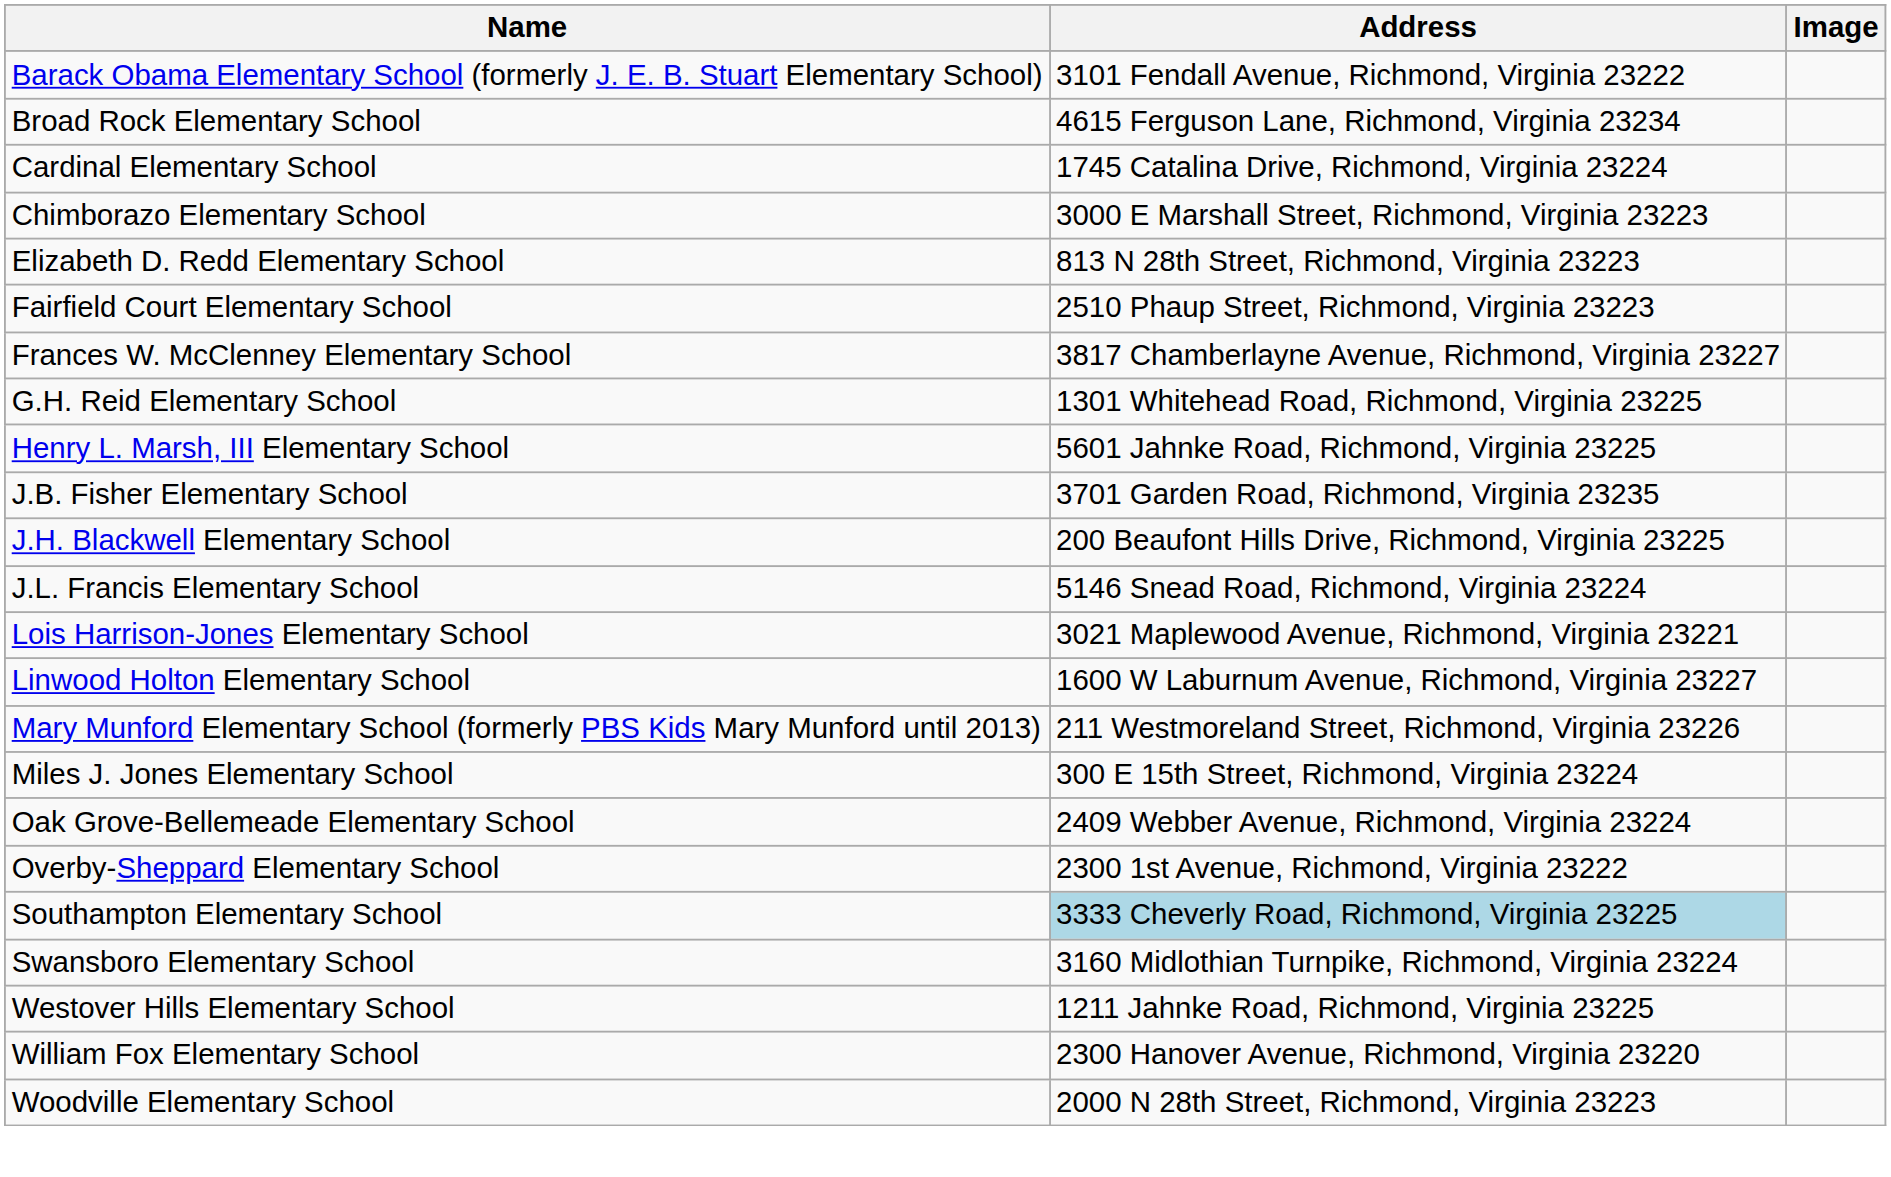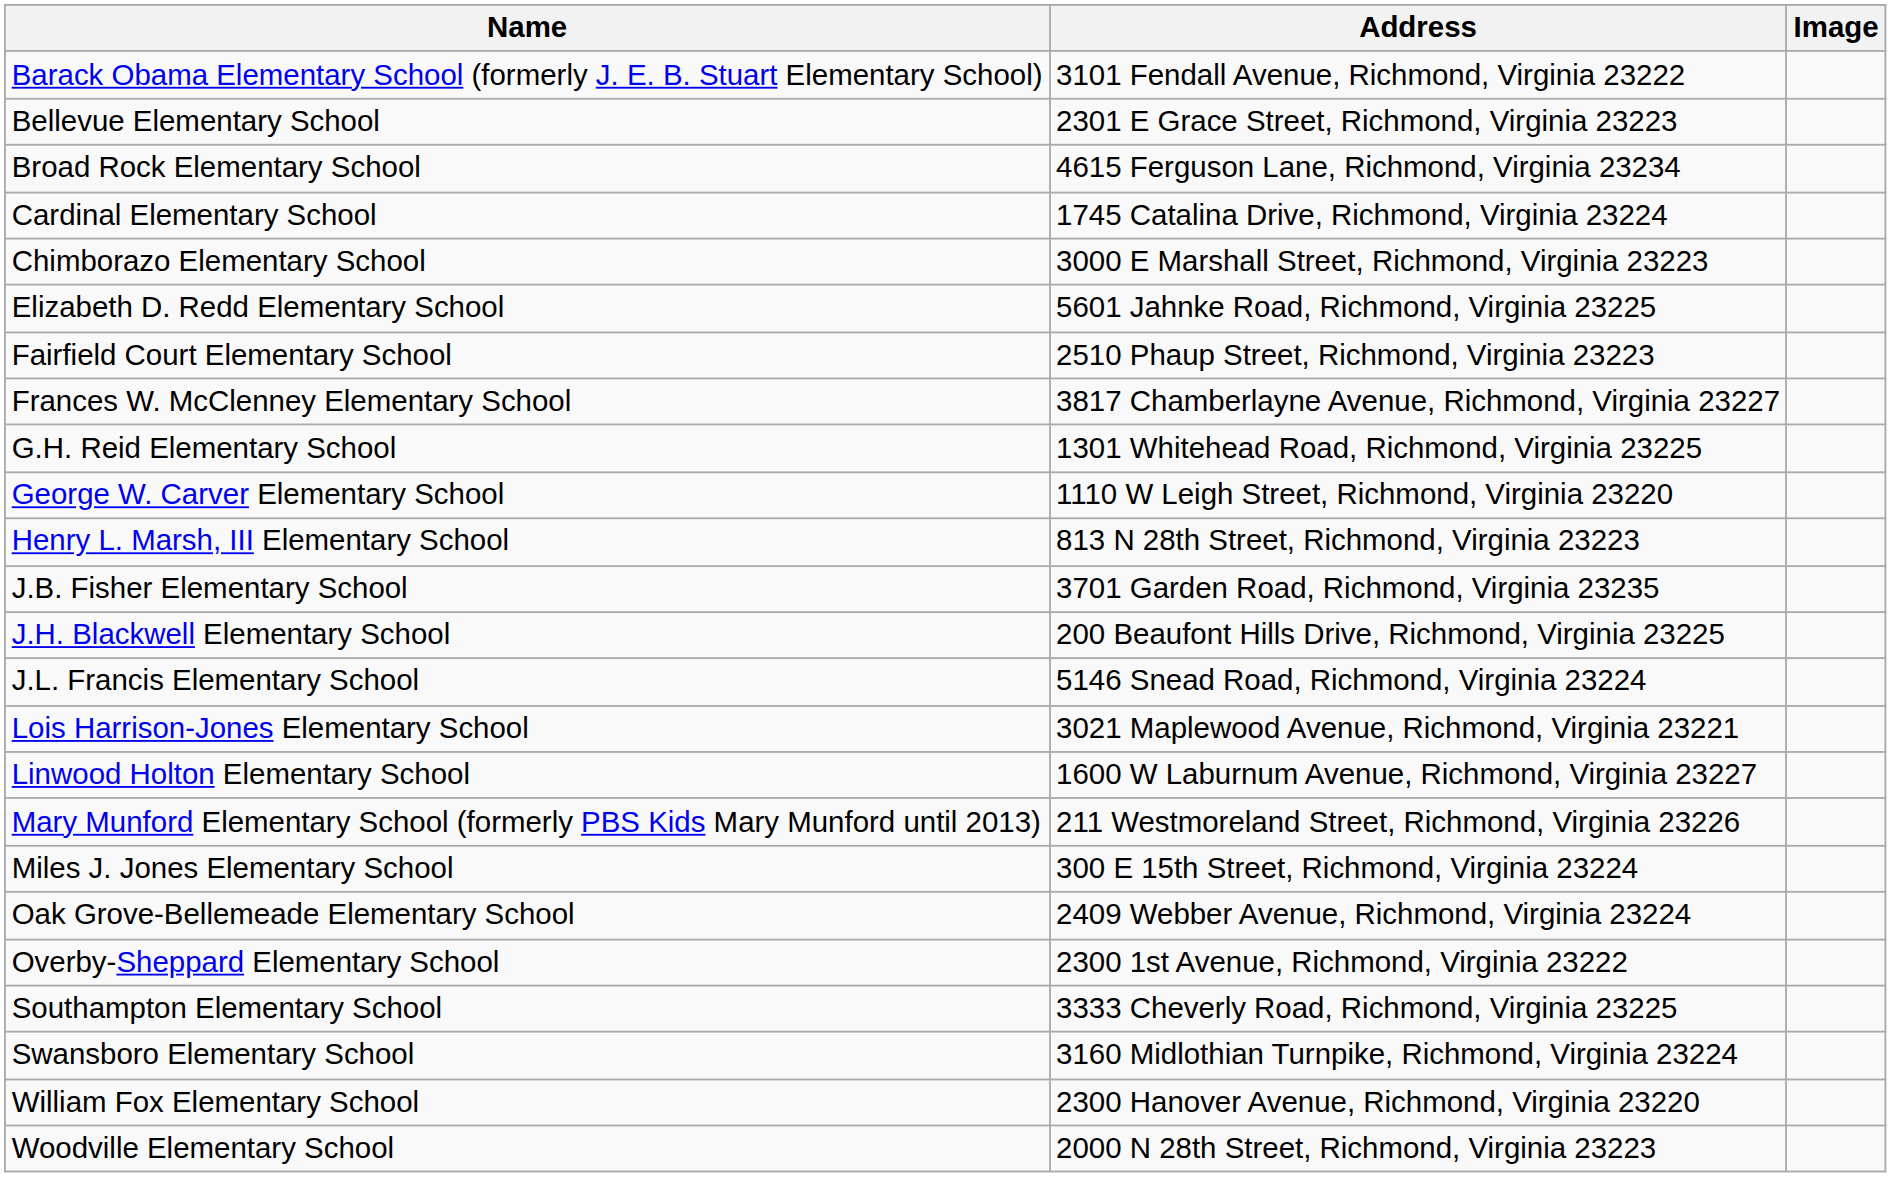+ row: Bellevue Elementary School | 2301 E Grace Street, Richmond, Virginia 23223
Elizabeth D. Redd Elementary School | Address: 813 N 28th Street, Richmond, Virginia 23223 -> 5601 Jahnke Road, Richmond, Virginia 23225
+ row: George W. Carver Elementary School | 1110 W Leigh Street, Richmond, Virginia 23220
Henry L. Marsh, III Elementary School | Address: 5601 Jahnke Road, Richmond, Virginia 23225 -> 813 N 28th Street, Richmond, Virginia 23223
Southampton Elementary School | Address: lightblue background -> no background
- row: Westover Hills Elementary School | 1211 Jahnke Road, Richmond, Virginia 23225
